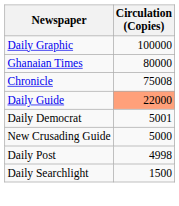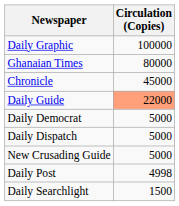Chronicle | Circulation (Copies): 75008 -> 45000
Daily Democrat | Circulation (Copies): 5001 -> 5000
+ row: Daily Dispatch | 5000
